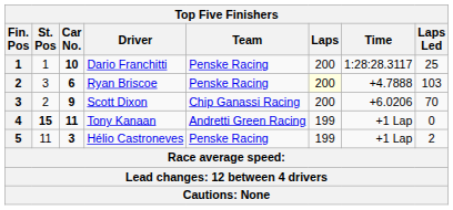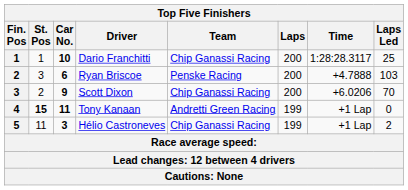Dario Franchitti | Team: Penske Racing -> Chip Ganassi Racing
Ryan Briscoe | Laps: lightyellow background -> no background
Hélio Castroneves | Team: Penske Racing -> Chip Ganassi Racing
